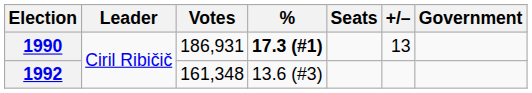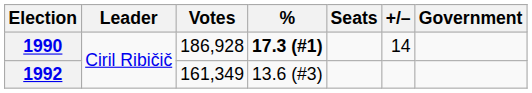1990 | Votes: 186,931 -> 186,928
1990 | +/–: 13 -> 14
1992 | Votes: 161,348 -> 161,349
